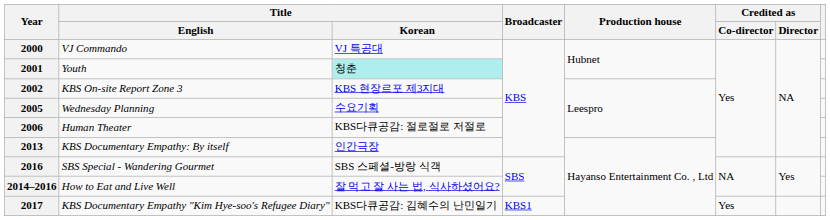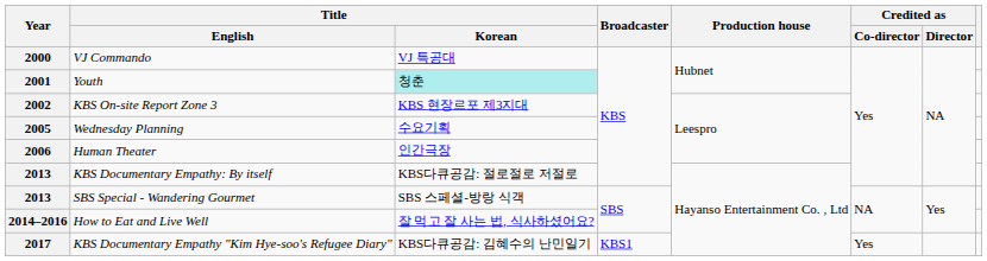Human Theater | Title / Korean: KBS다큐공감: 절로절로 저절로 -> 인간극장
KBS Documentary Empathy: By itself | Title / Korean: 인간극장 -> KBS다큐공감: 절로절로 저절로
SBS Special - Wandering Gourmet | Year: 2016 -> 2013
